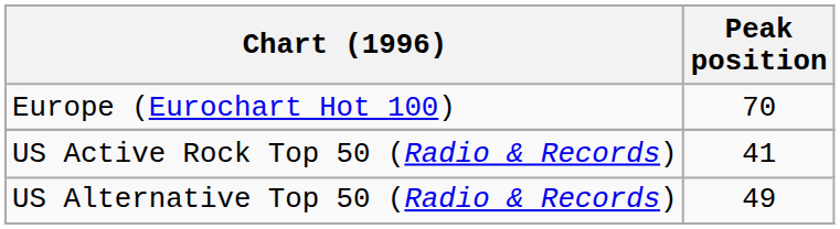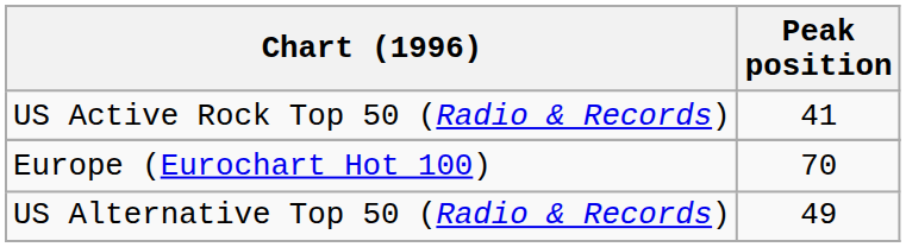rows swapped: Europe (Eurochart Hot 100) <-> US Active Rock Top 50 (Radio & Records)
